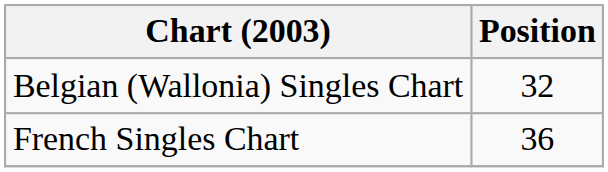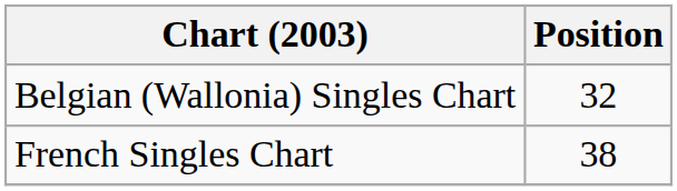French Singles Chart | Position: 36 -> 38
